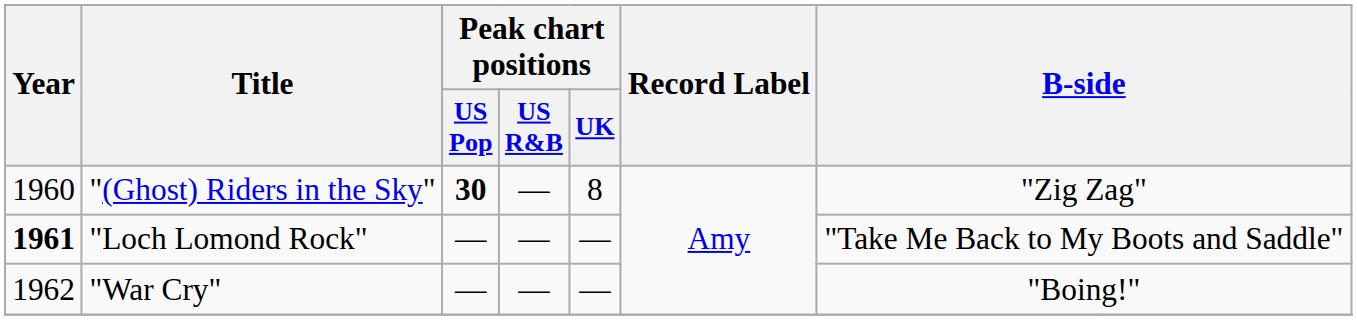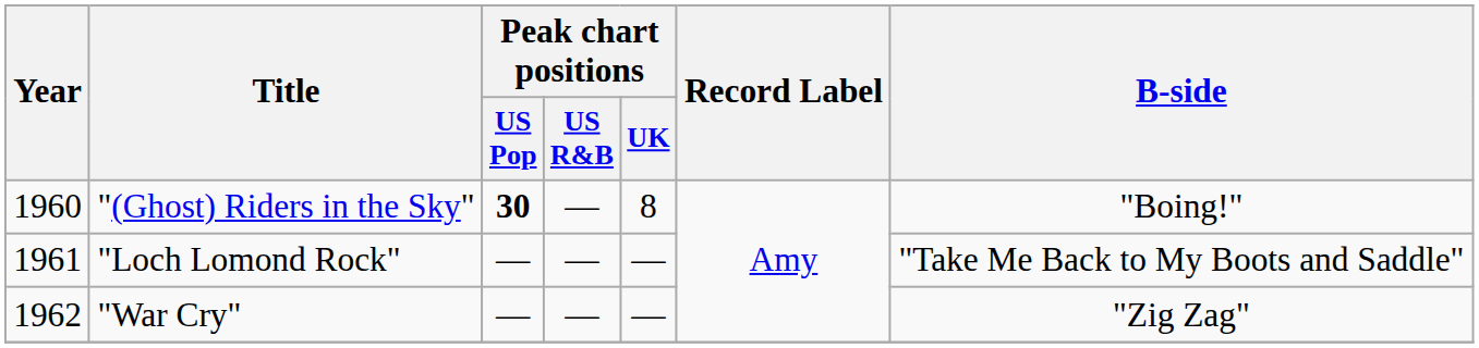"(Ghost) Riders in the Sky" | B-side: "Zig Zag" -> "Boing!"
"Loch Lomond Rock" | Year: bold -> normal
"War Cry" | B-side: "Boing!" -> "Zig Zag"
